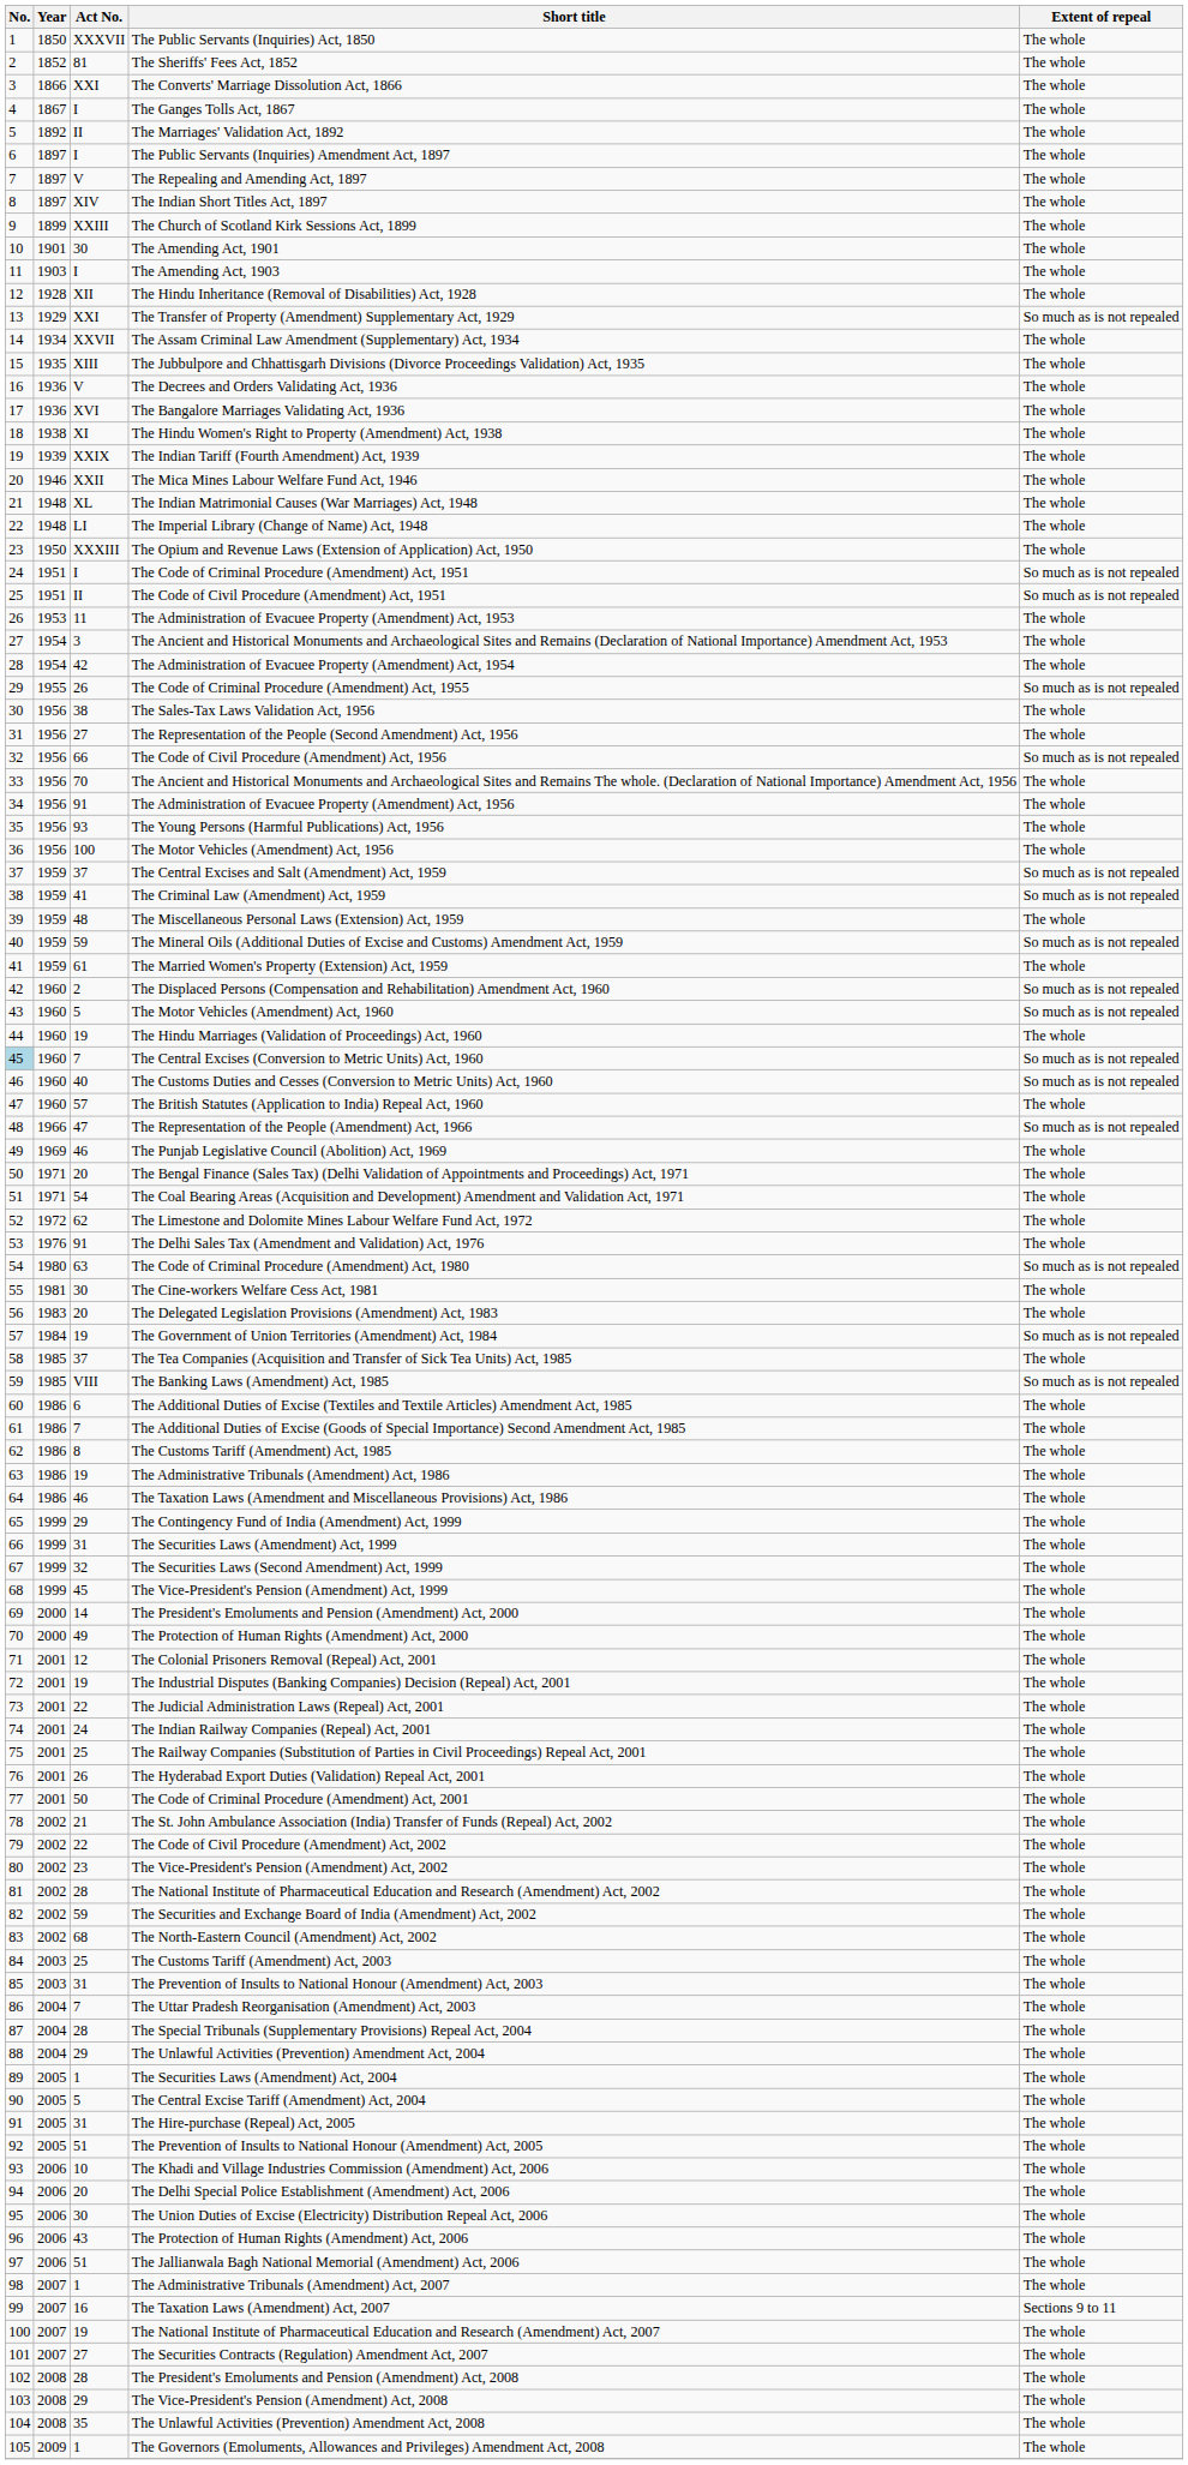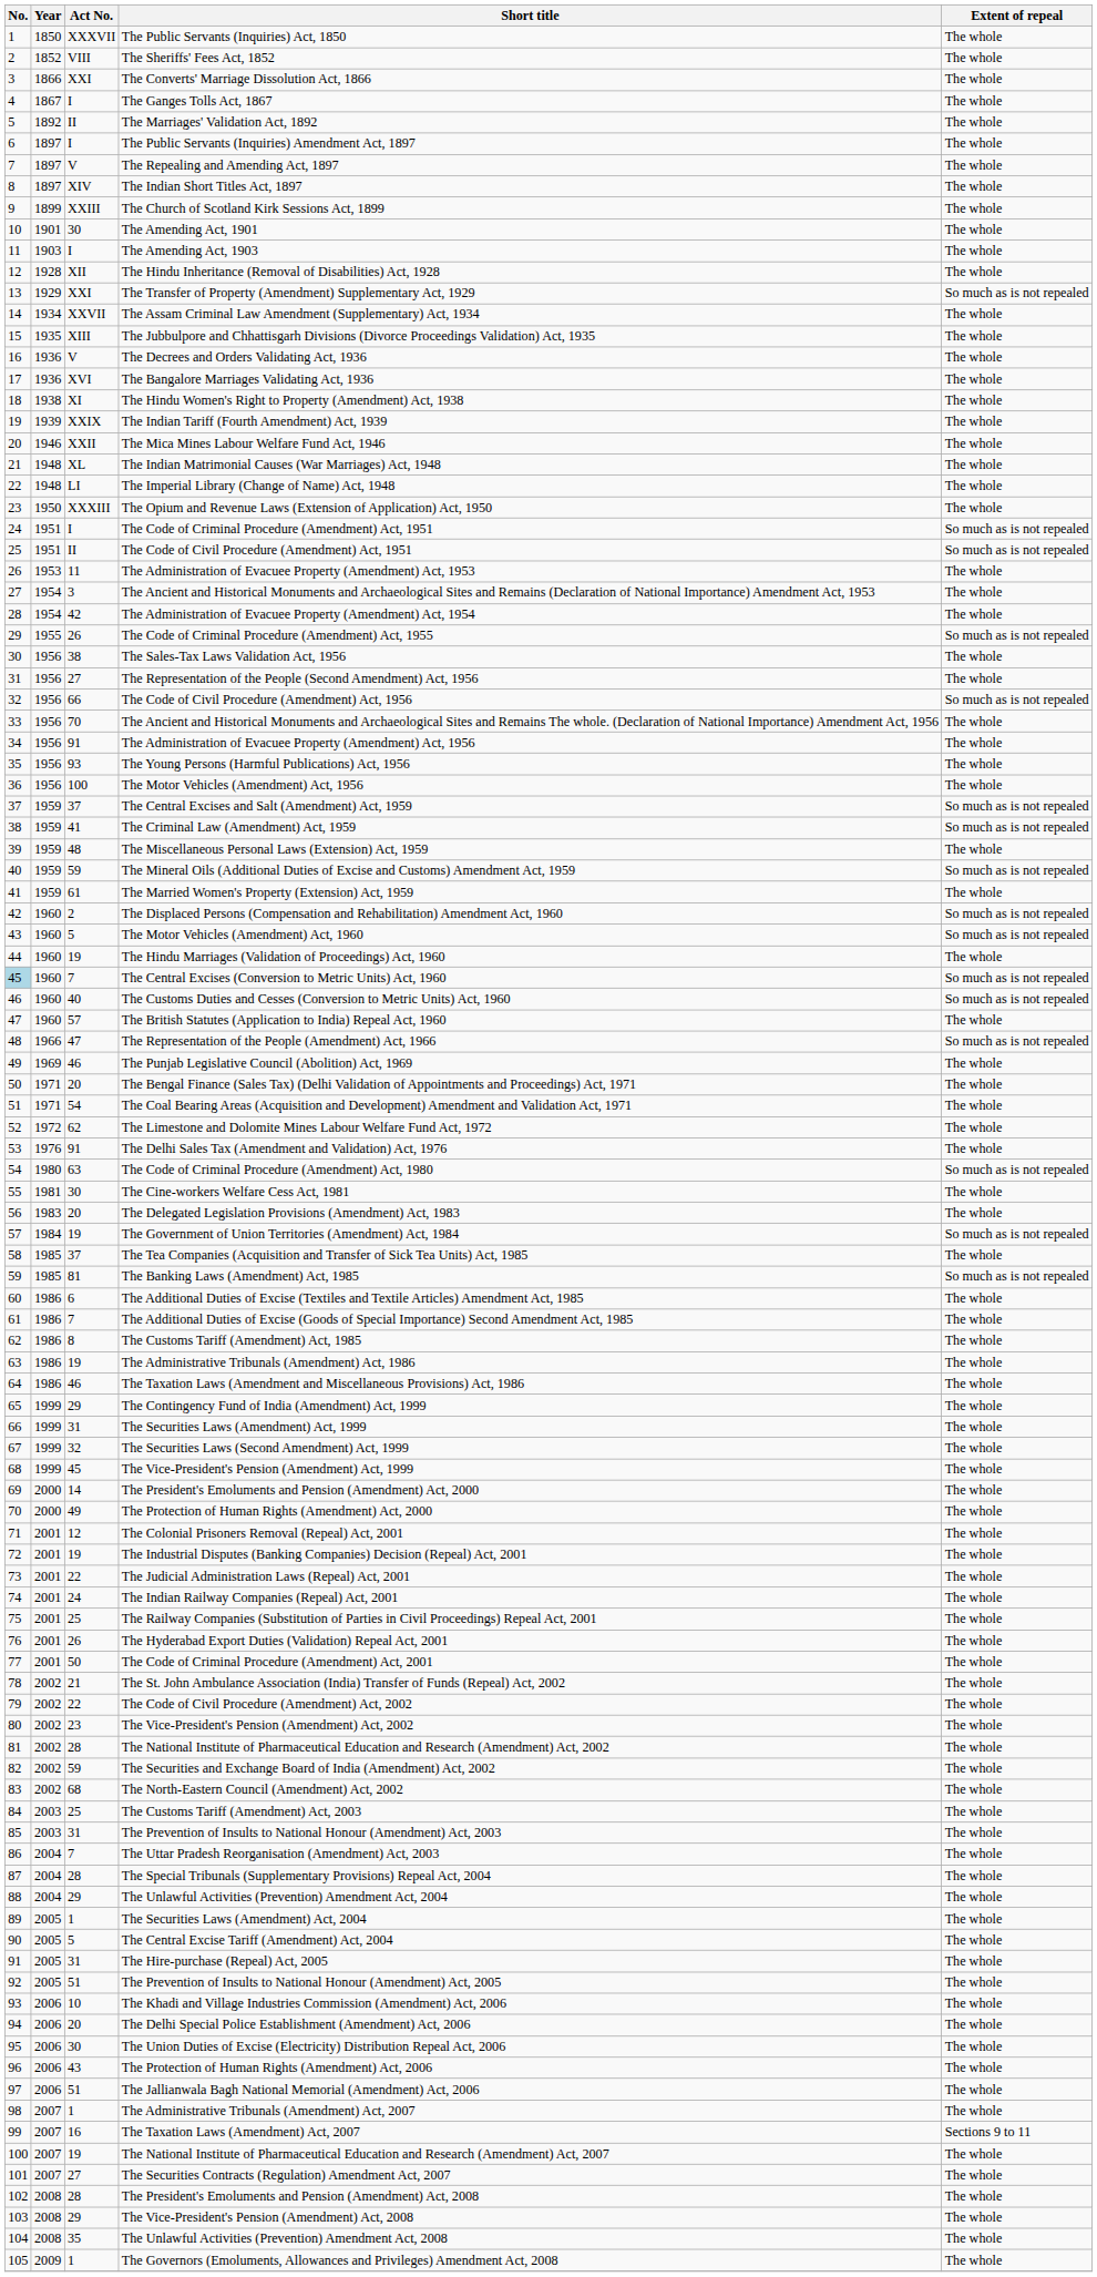The Sheriffs' Fees Act, 1852 | Act No.: 81 -> VIII
The Banking Laws (Amendment) Act, 1985 | Act No.: VIII -> 81
